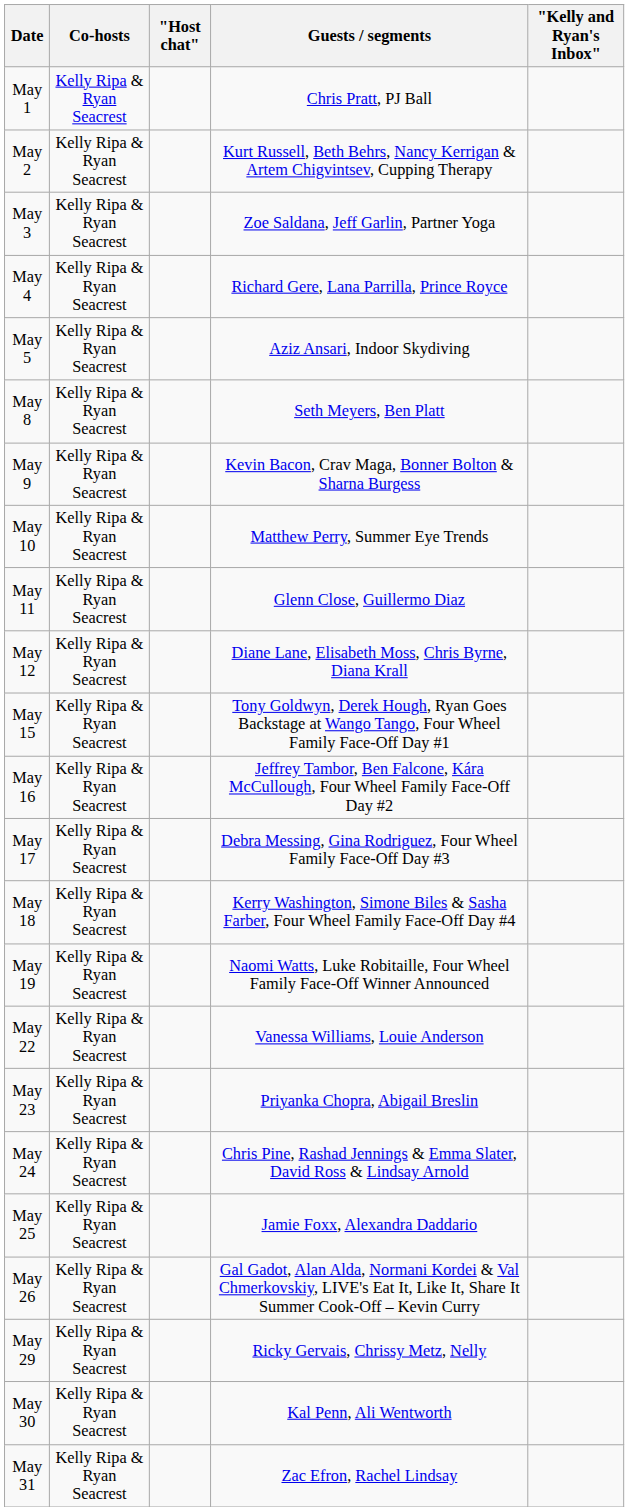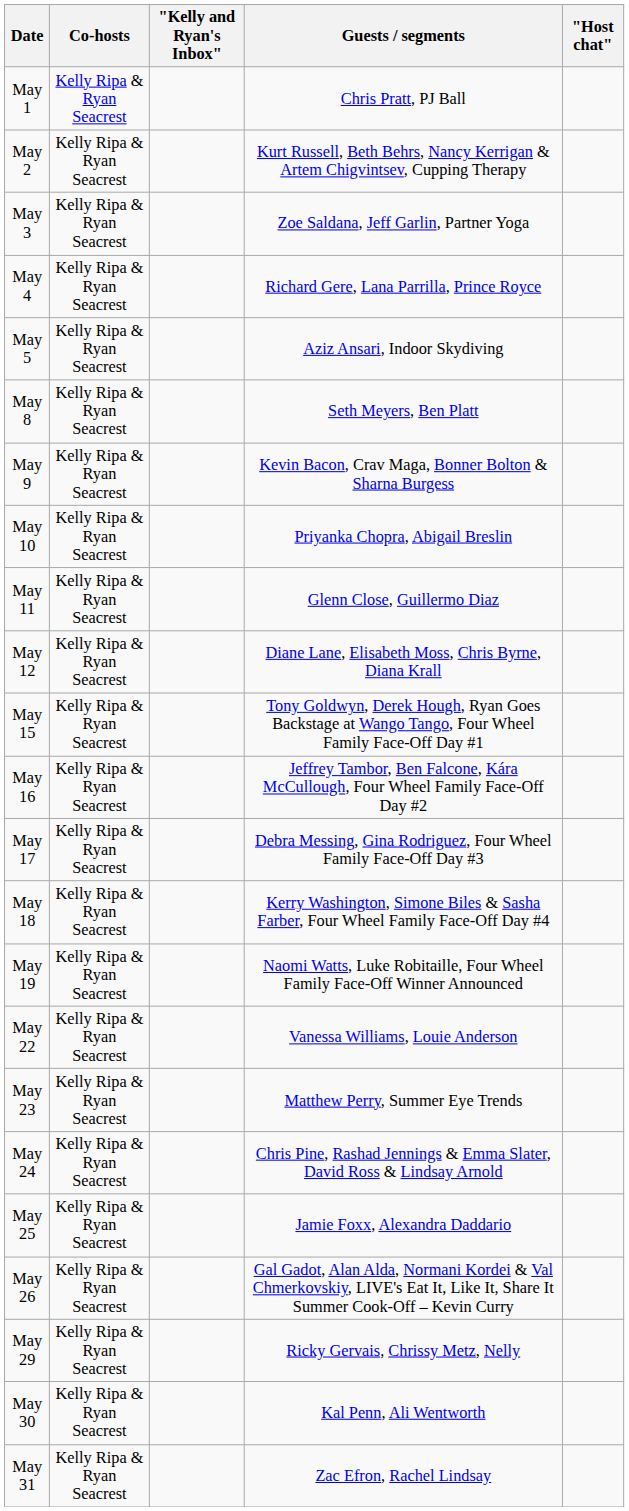columns swapped: "Host chat" <-> "Kelly and Ryan's Inbox"
May 10 | Guests / segments: Matthew Perry, Summer Eye Trends -> Priyanka Chopra, Abigail Breslin
May 23 | Guests / segments: Priyanka Chopra, Abigail Breslin -> Matthew Perry, Summer Eye Trends
